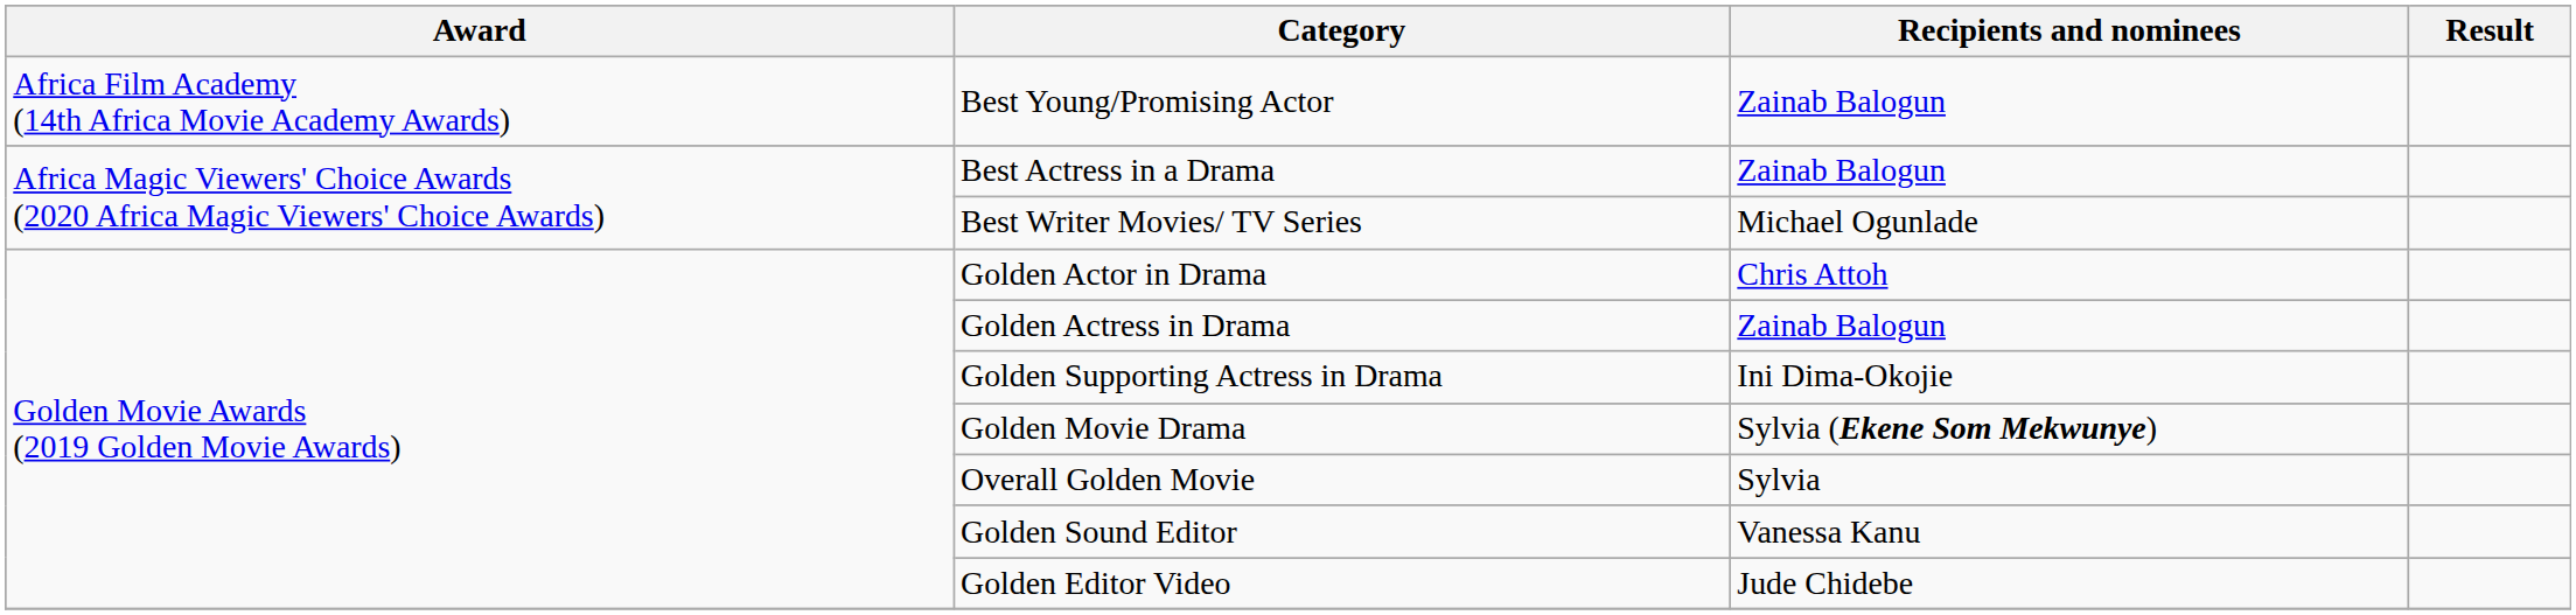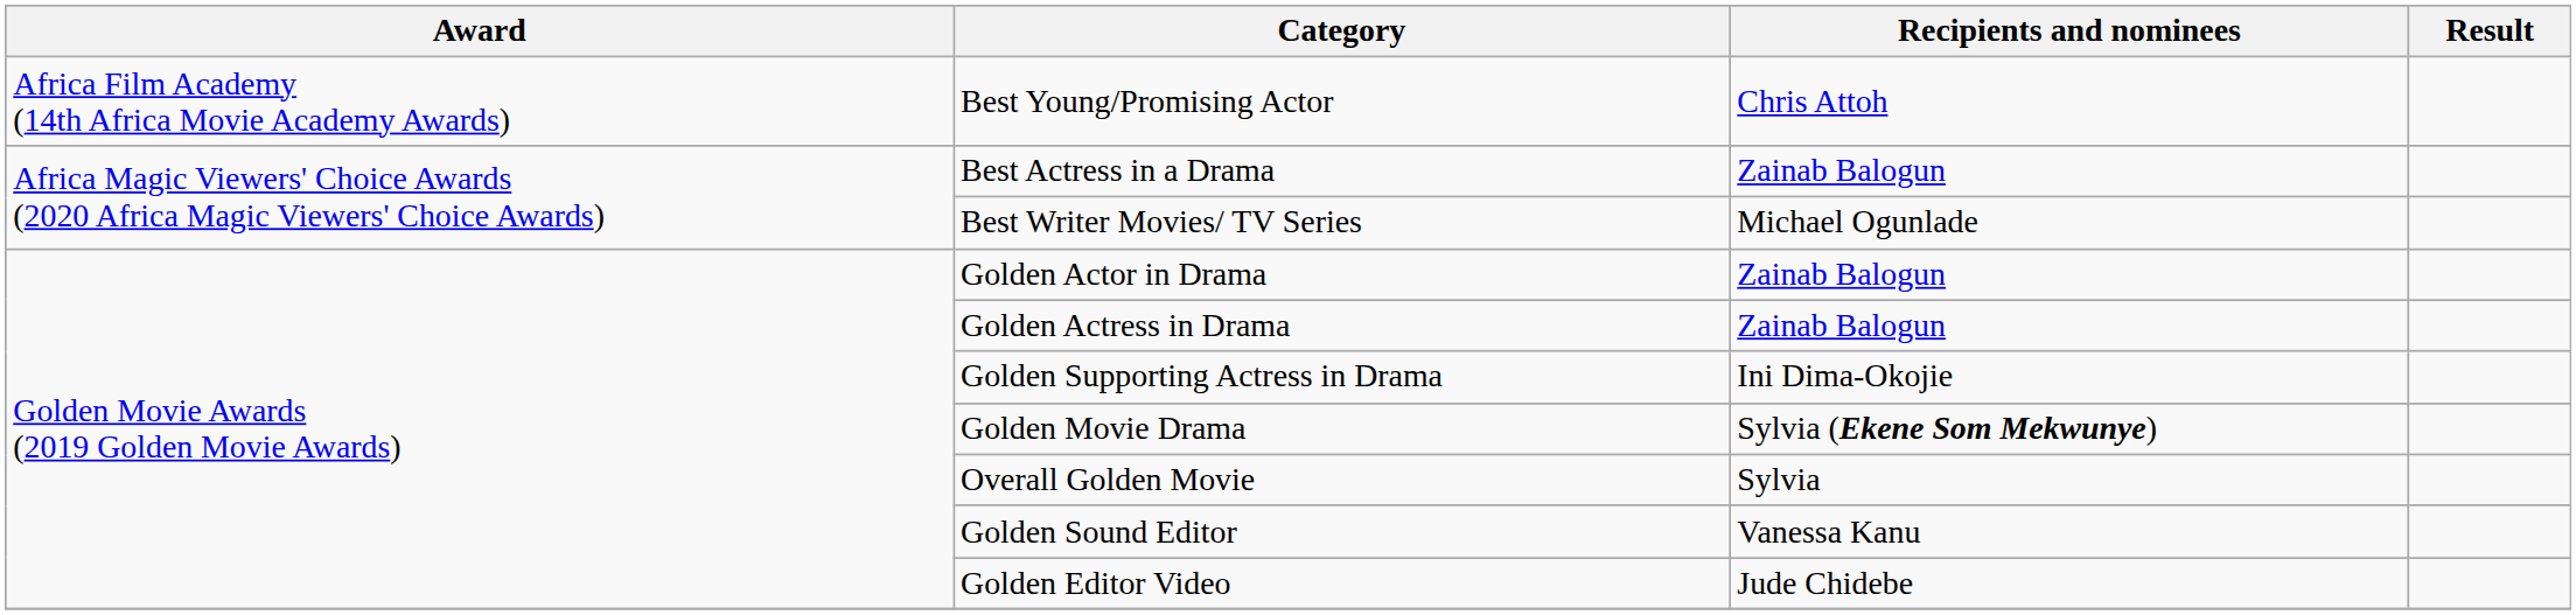Best Young/Promising Actor | Recipients and nominees: Zainab Balogun -> Chris Attoh
Golden Actor in Drama | Recipients and nominees: Chris Attoh -> Zainab Balogun
